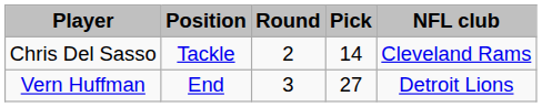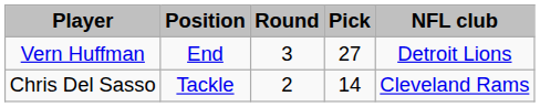rows swapped: Vern Huffman <-> Chris Del Sasso
